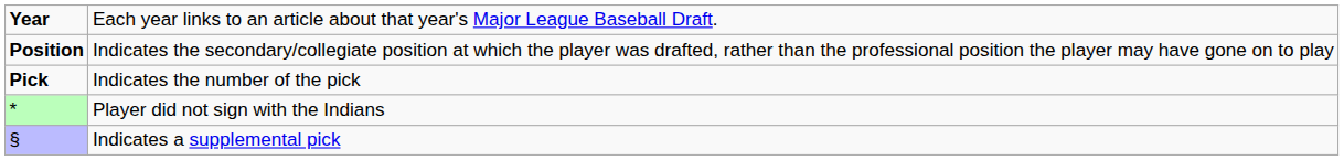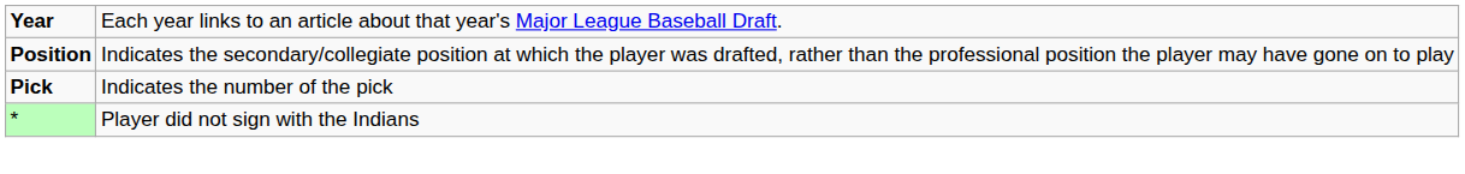- row: § | Indicates a supplemental pick
